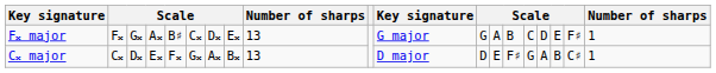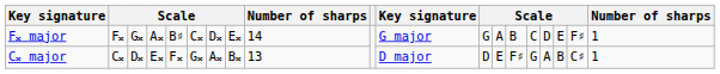F𝄪 major | column 9: 13 -> 14
